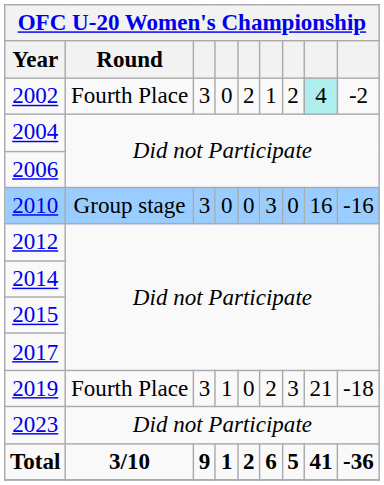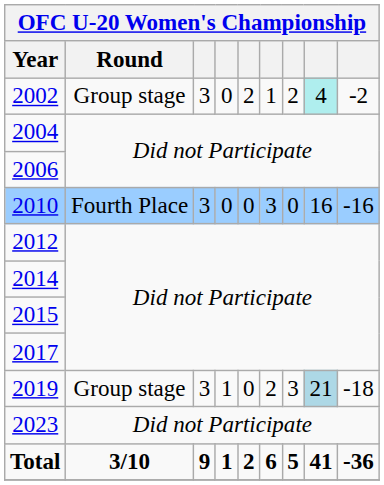2002 | Round: Fourth Place -> Group stage
2010 | Round: Group stage -> Fourth Place
2019 | Round: Fourth Place -> Group stage
2019 | column 8: no background -> lightblue background
